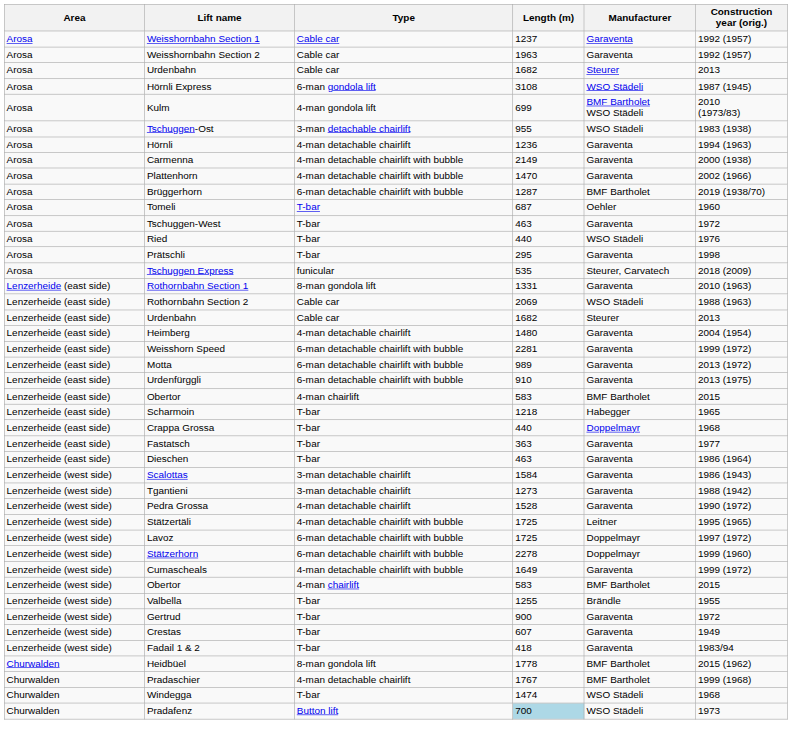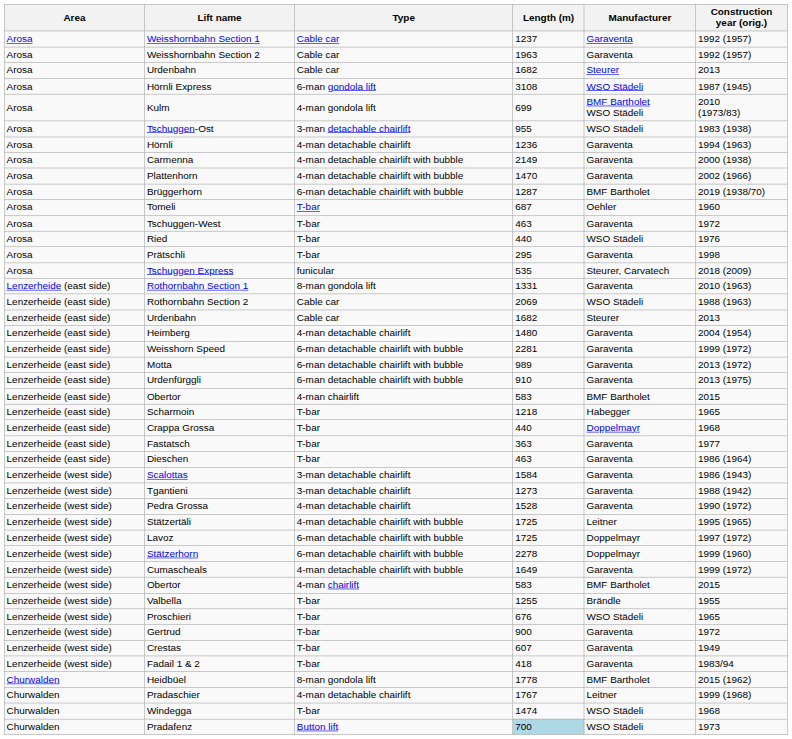+ row: Lenzerheide (west side) | Proschieri | T-bar | 676 | WSO Städeli | 1965
Pradaschier | Manufacturer: BMF Bartholet -> Leitner
